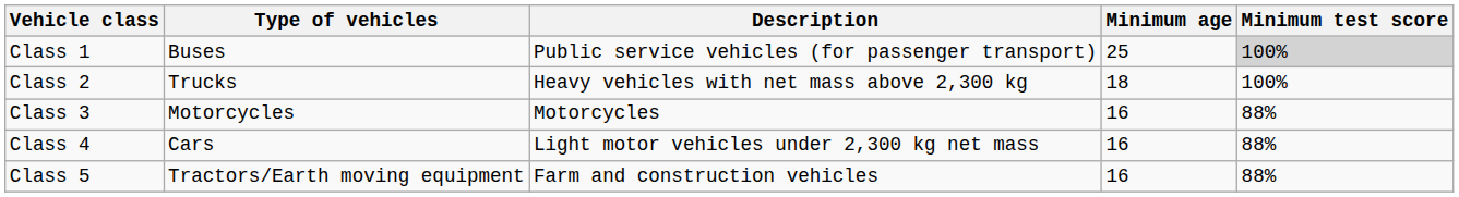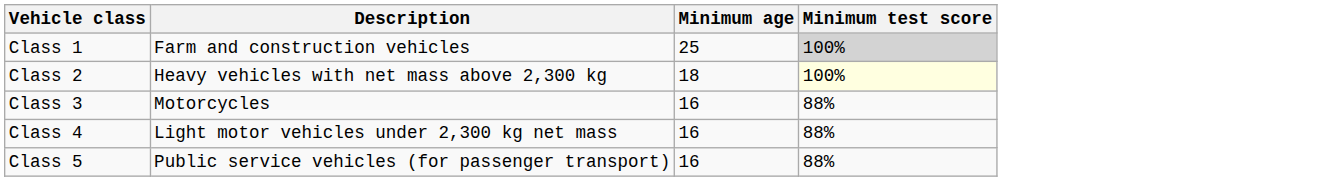- column: Type of vehicles | Buses | Trucks | Motorcycles | Cars | Tractors/Earth moving equipment
Class 1 | Description: Public service vehicles (for passenger transport) -> Farm and construction vehicles
Class 2 | Minimum test score: no background -> lightyellow background
Class 5 | Description: Farm and construction vehicles -> Public service vehicles (for passenger transport)
